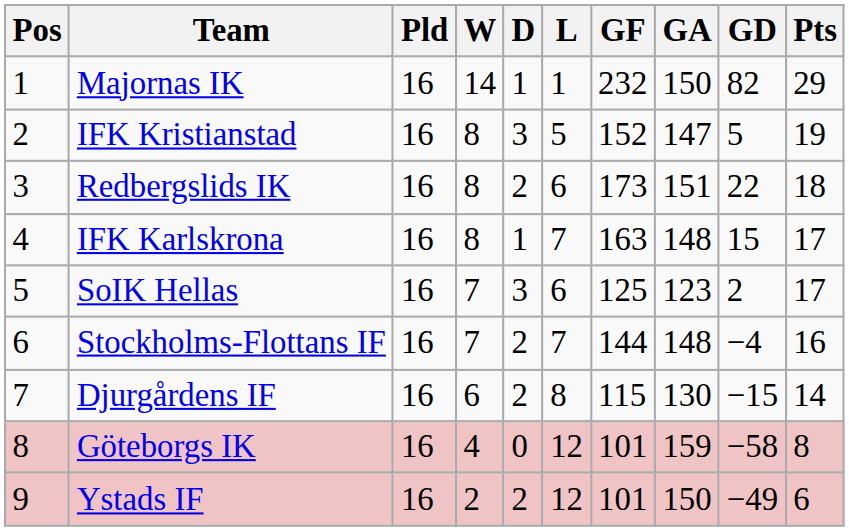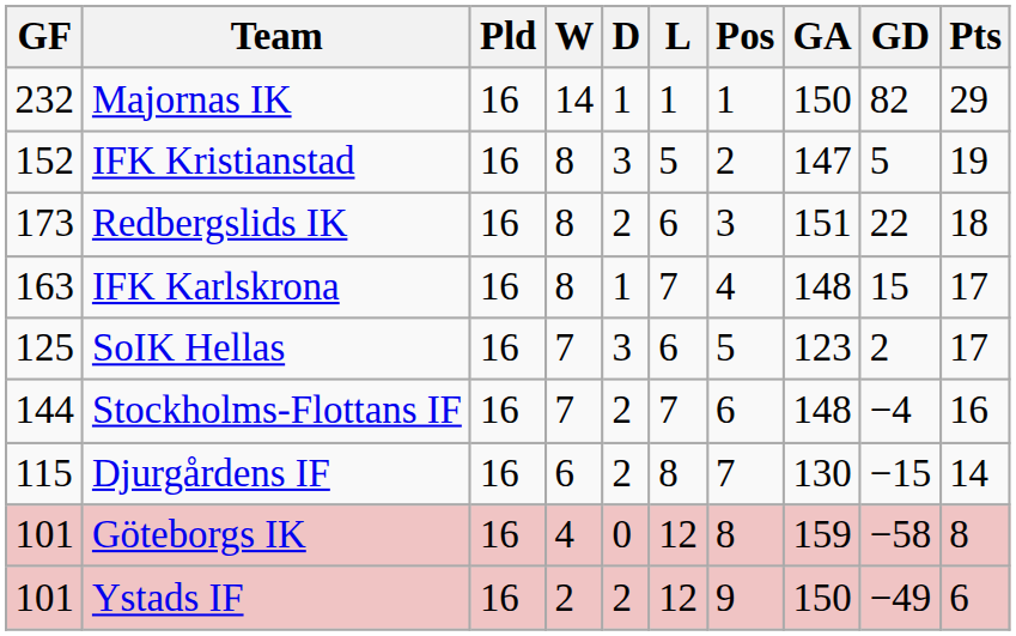columns swapped: Pos <-> GF
